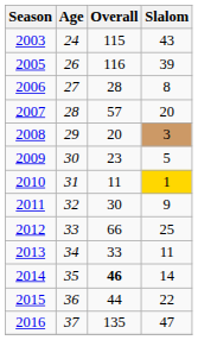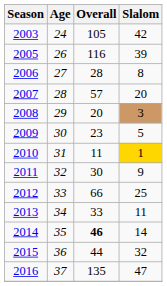2003 | Overall: 115 -> 105
2003 | Slalom: 43 -> 42
2015 | Slalom: 22 -> 32
